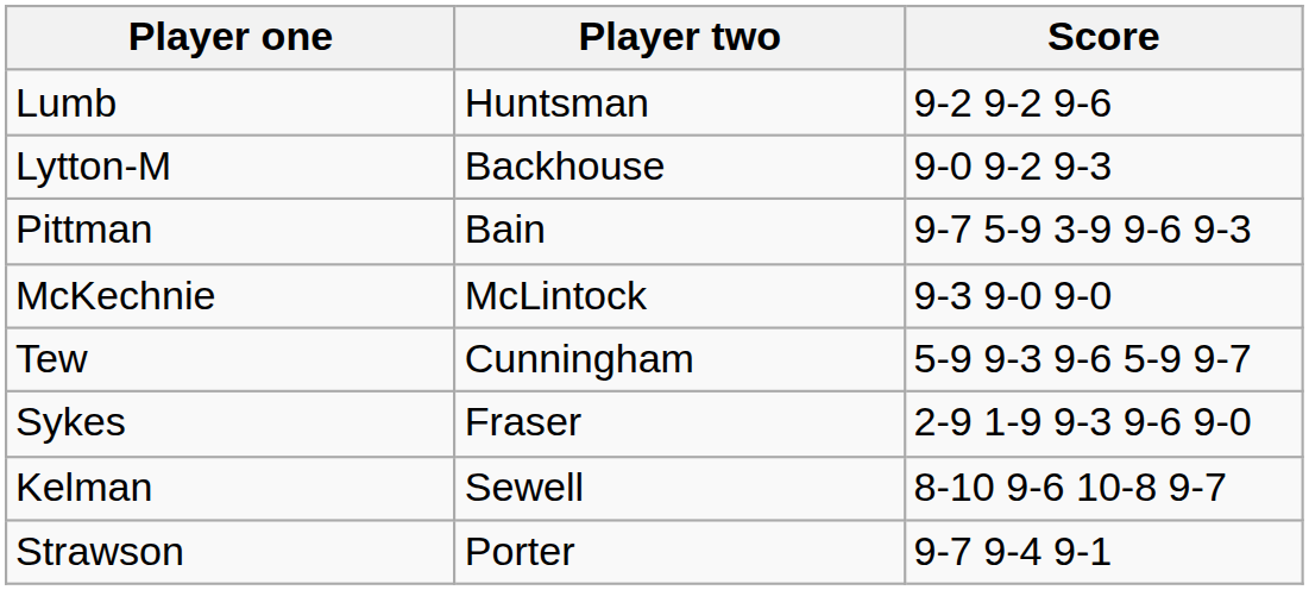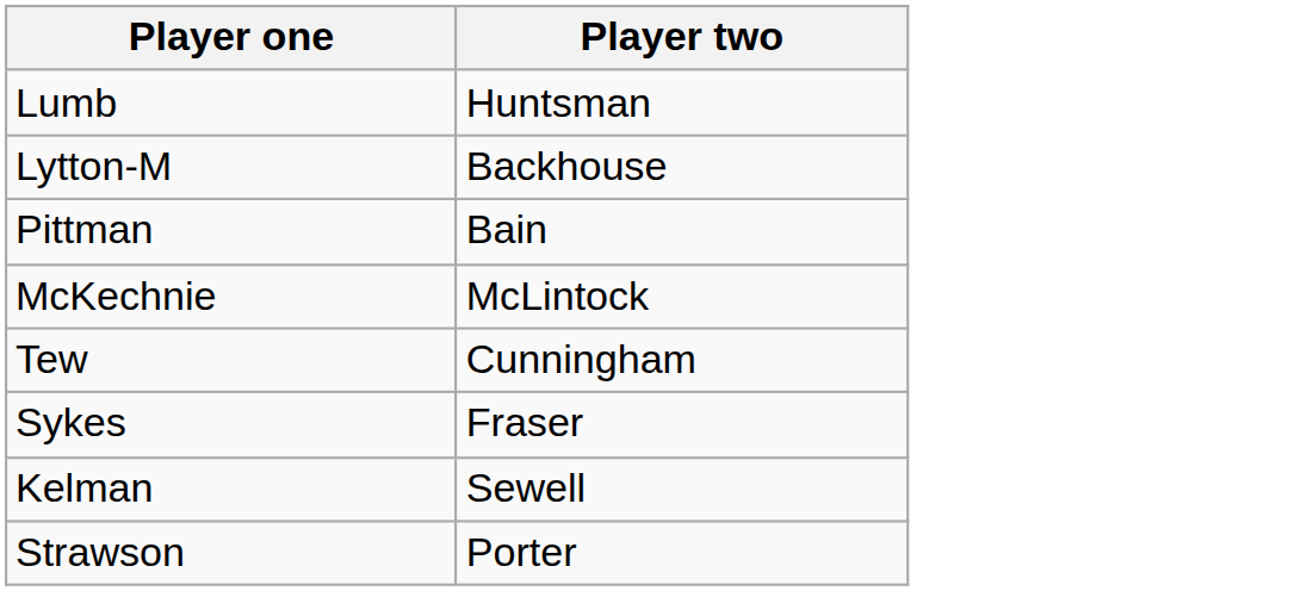- column: Score | 9-2 9-2 9-6 | 9-0 9-2 9-3 | 9-7 5-9 3-9 9-6 9-3 | 9-3 9-0 9-0 | 5-9 9-3 9-6 5-9 9-7 | 2-9 1-9 9-3 9-6 9-0 | 8-10 9-6 10-8 9-7 | 9-7 9-4 9-1
